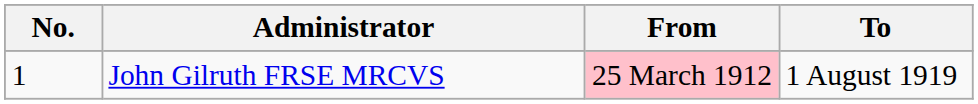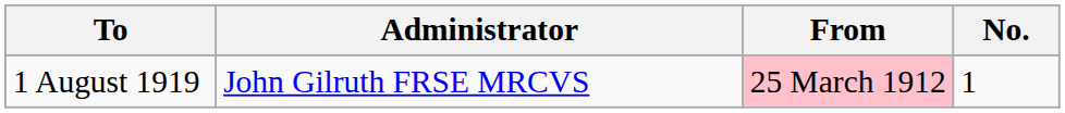columns swapped: No. <-> To
